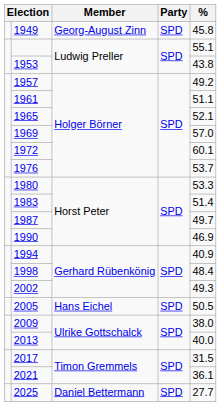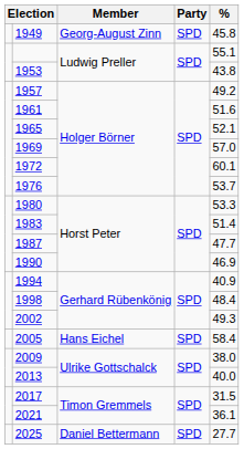1961 | %: 51.1 -> 51.6
1987 | %: 49.7 -> 47.7
2005 | %: 50.5 -> 58.4
